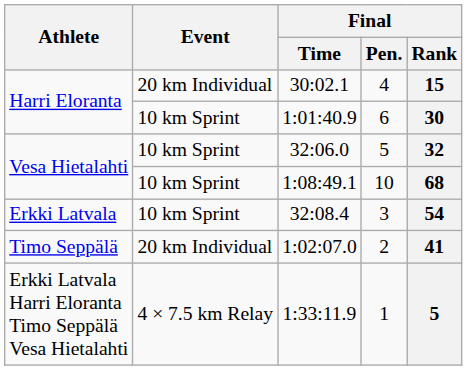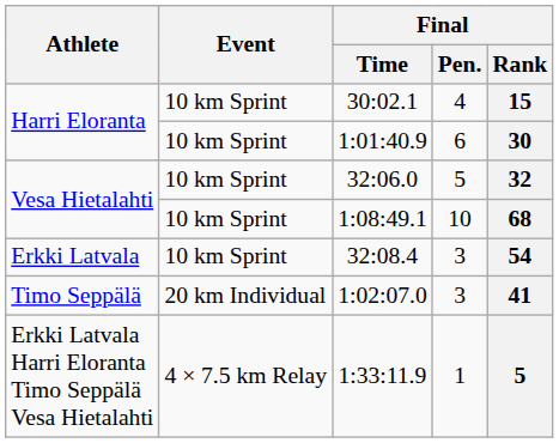30:02.1 | Event: 20 km Individual -> 10 km Sprint
1:02:07.0 | Final / Pen.: 2 -> 3
